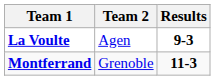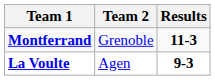rows swapped: Montferrand <-> La Voulte
